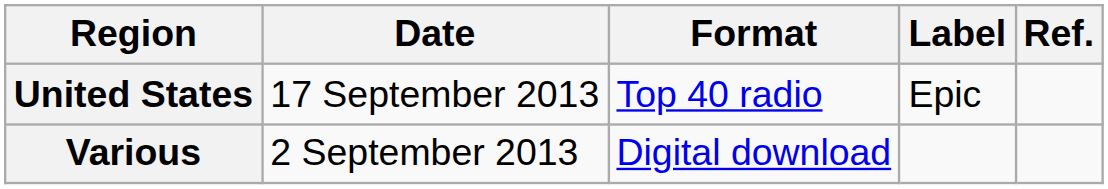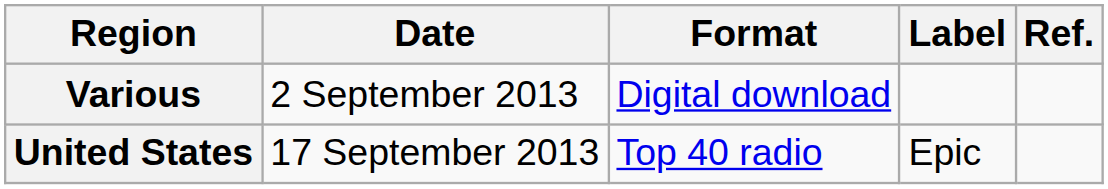rows swapped: Various <-> United States
